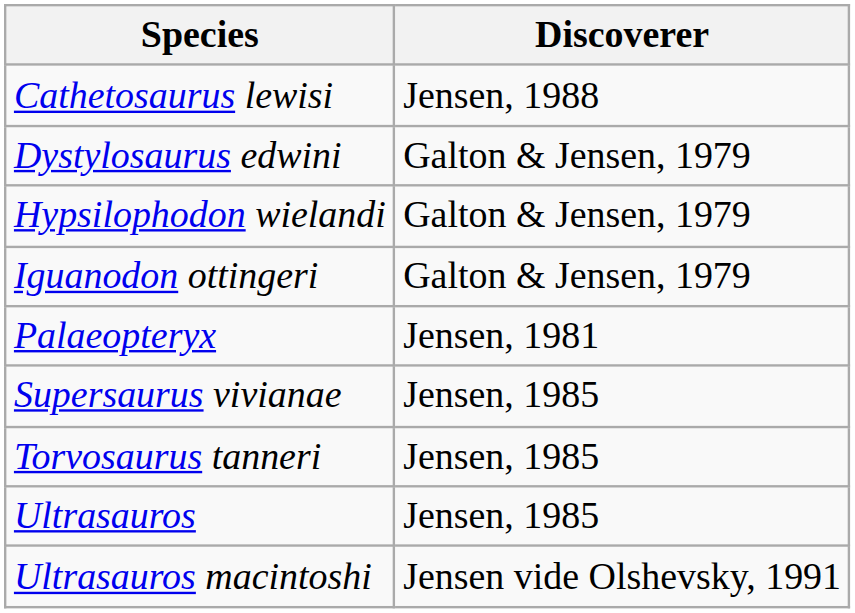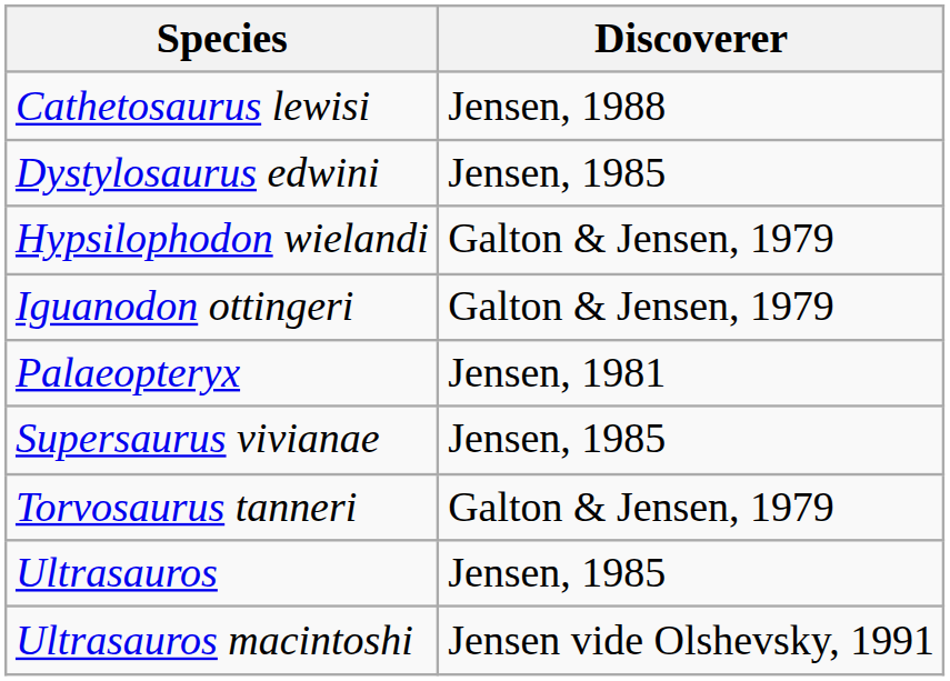Dystylosaurus edwini | Discoverer: Galton & Jensen, 1979 -> Jensen, 1985
Torvosaurus tanneri | Discoverer: Jensen, 1985 -> Galton & Jensen, 1979
